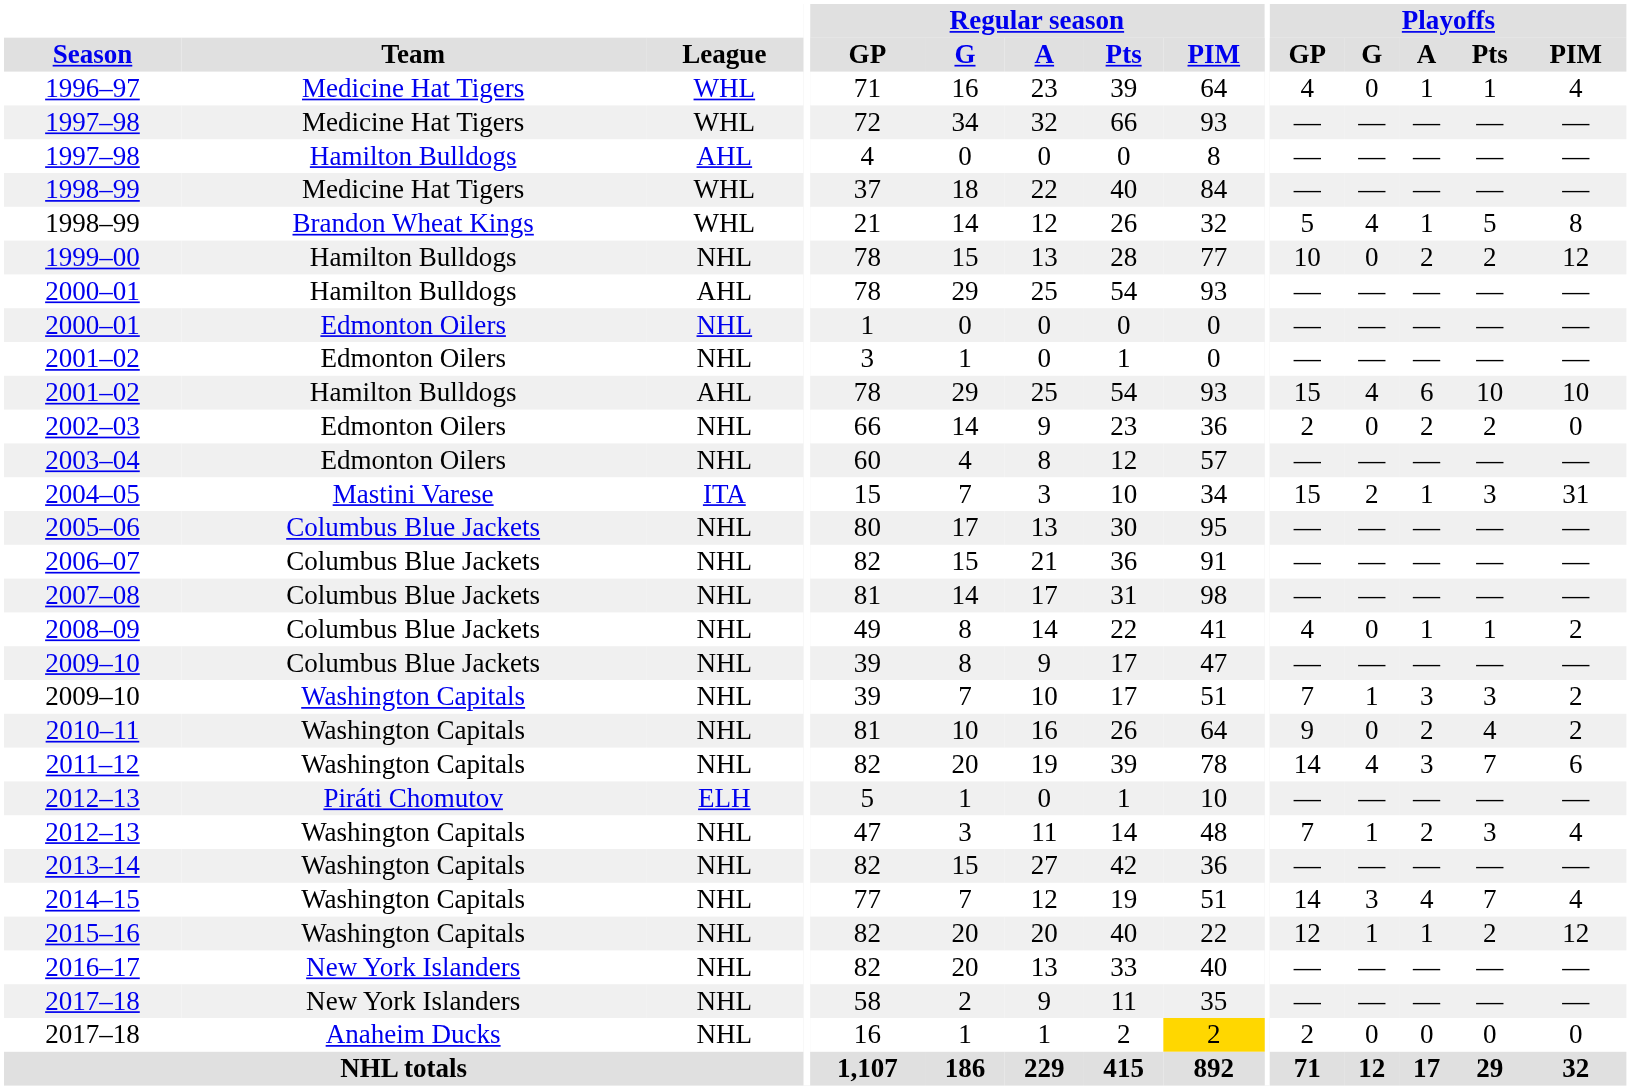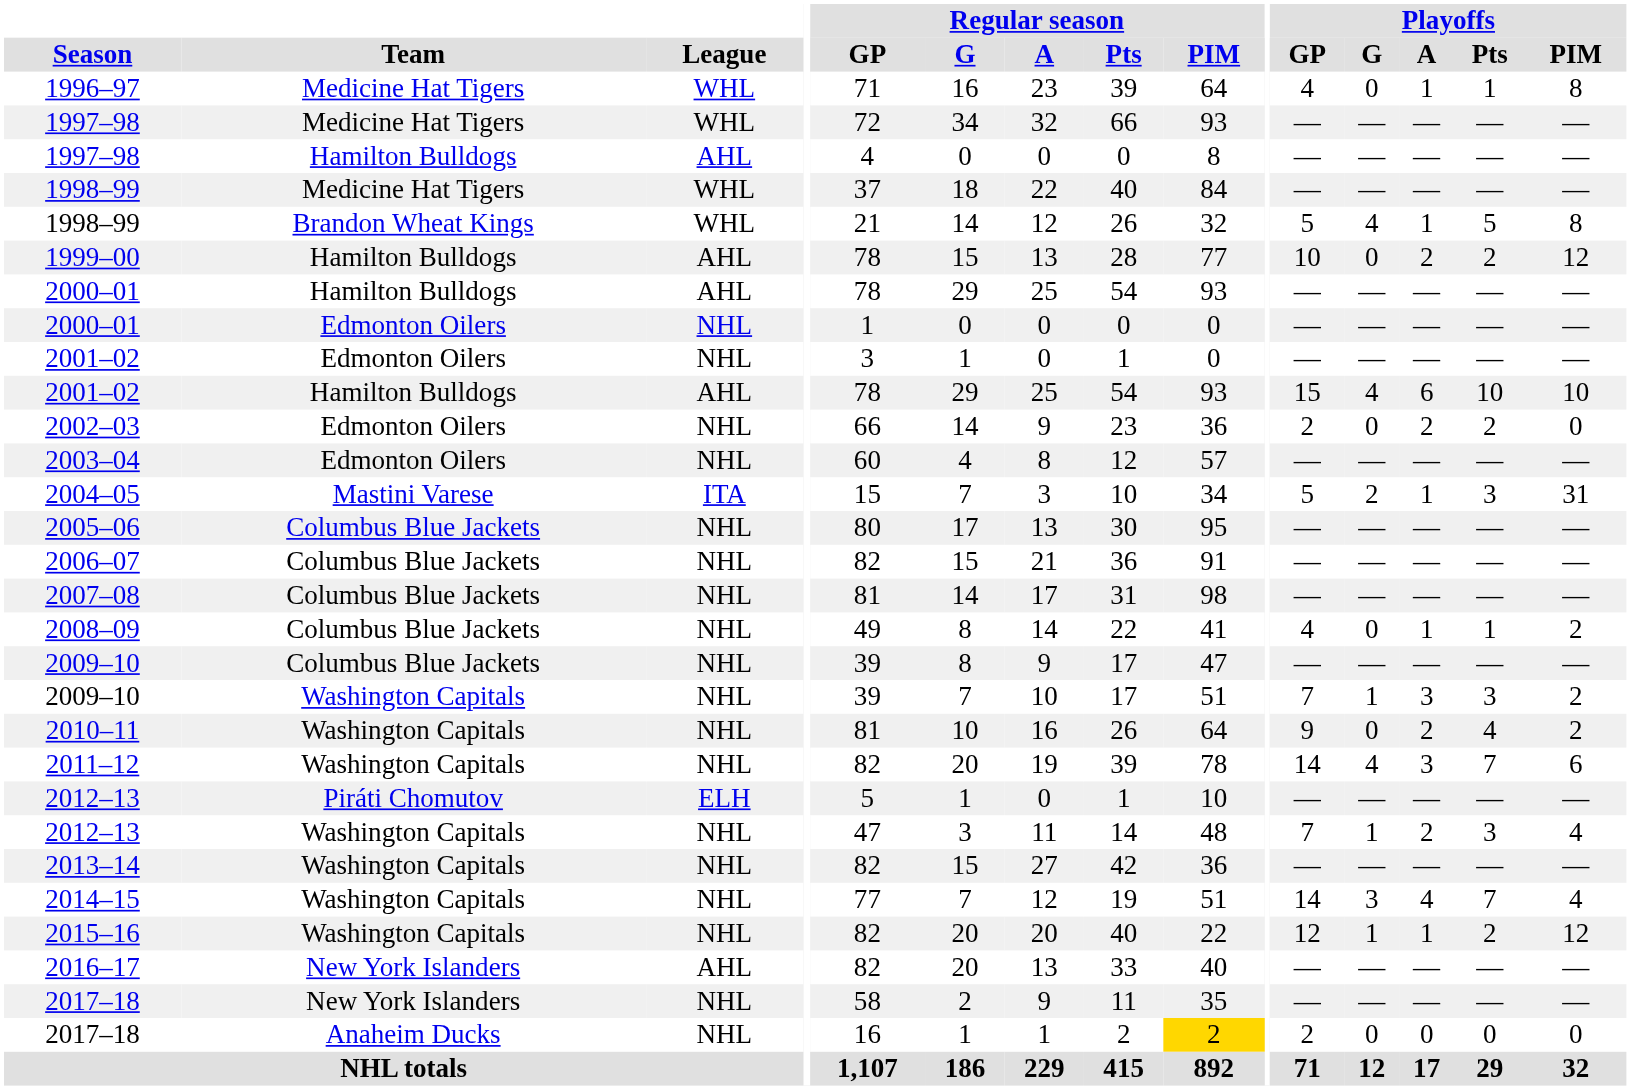1996–97 | Playoffs / PIM: 4 -> 8
1999–00 | League: NHL -> AHL
2004–05 | Playoffs / GP: 15 -> 5
2016–17 | League: NHL -> AHL
